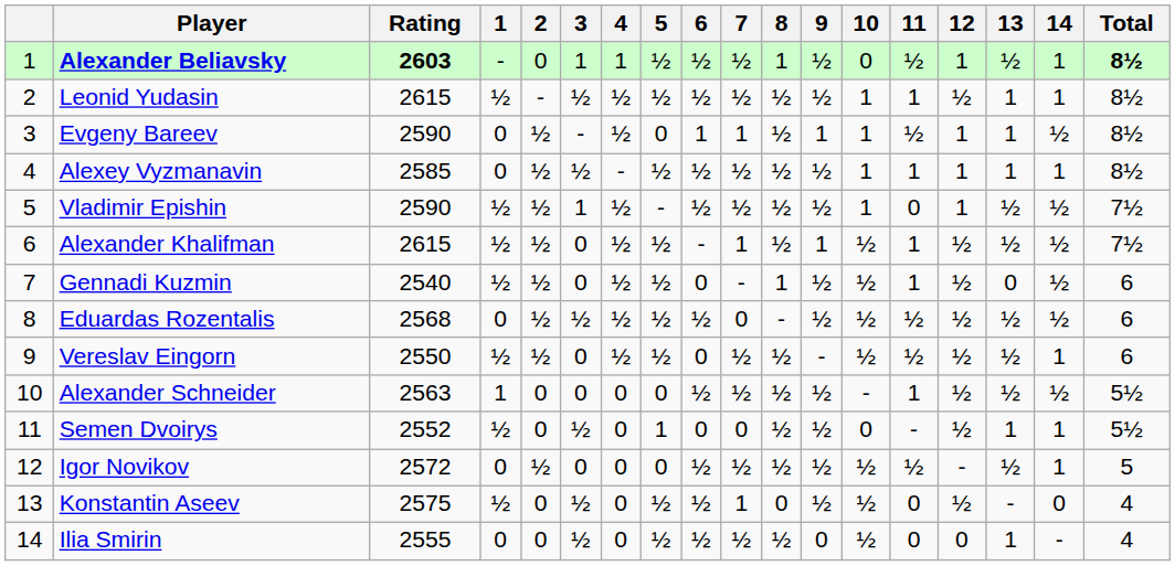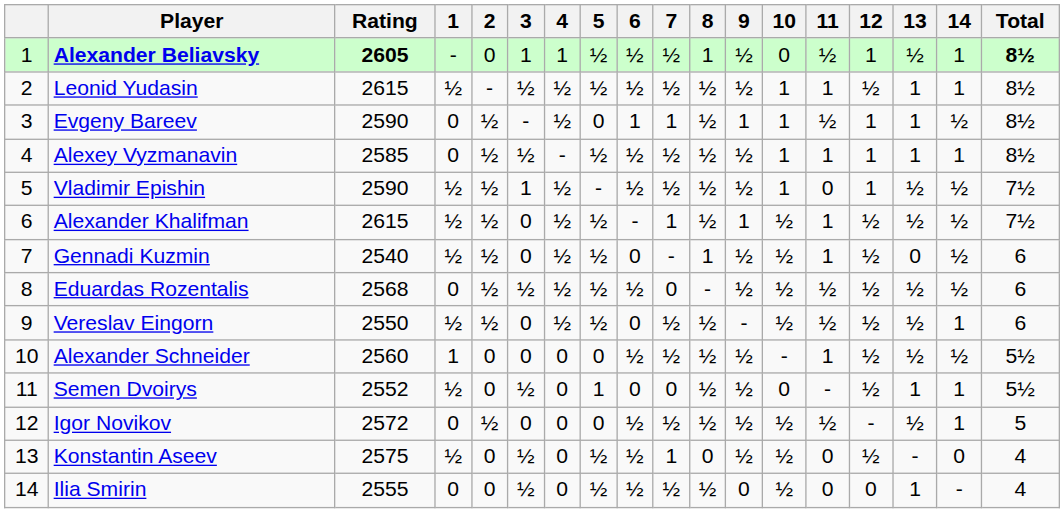Alexander Beliavsky | Rating: 2603 -> 2605
Alexander Schneider | Rating: 2563 -> 2560
